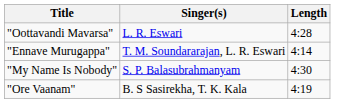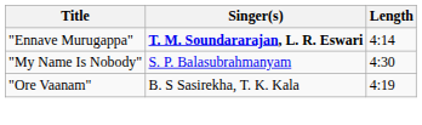- row: "Oottavandi Mavarsa" | L. R. Eswari | 4:28
"Ennave Murugappa" | Singer(s): normal -> bold
